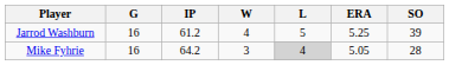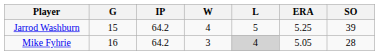Jarrod Washburn | G: 16 -> 15
Jarrod Washburn | IP: 61.2 -> 64.2
